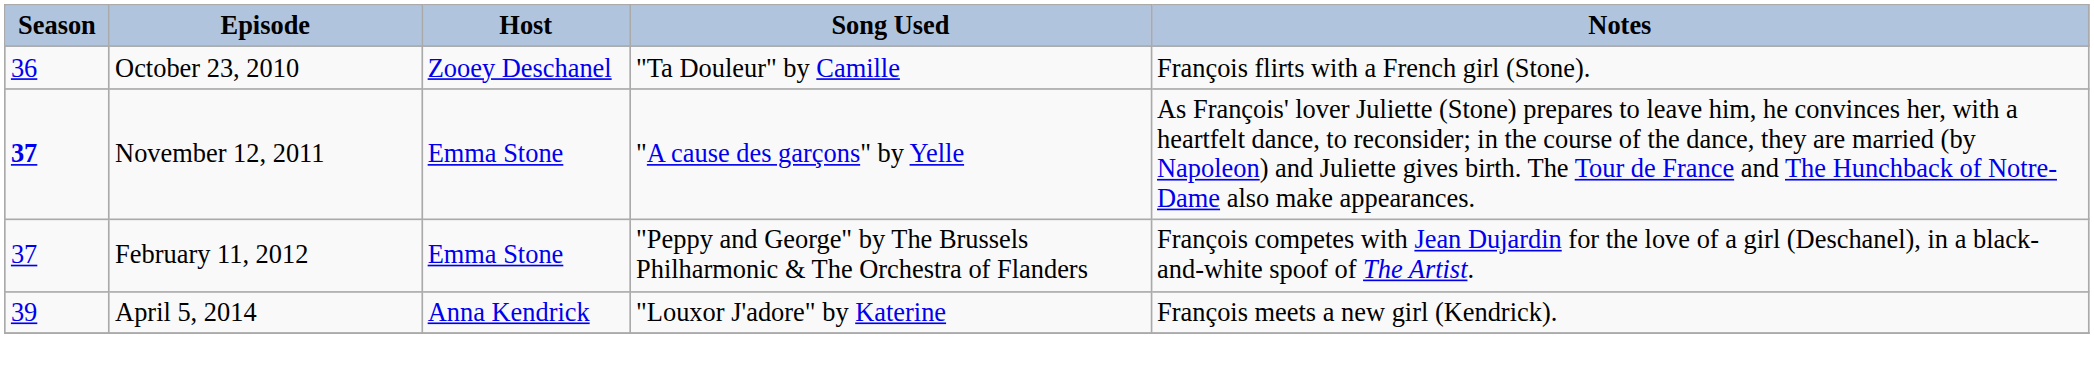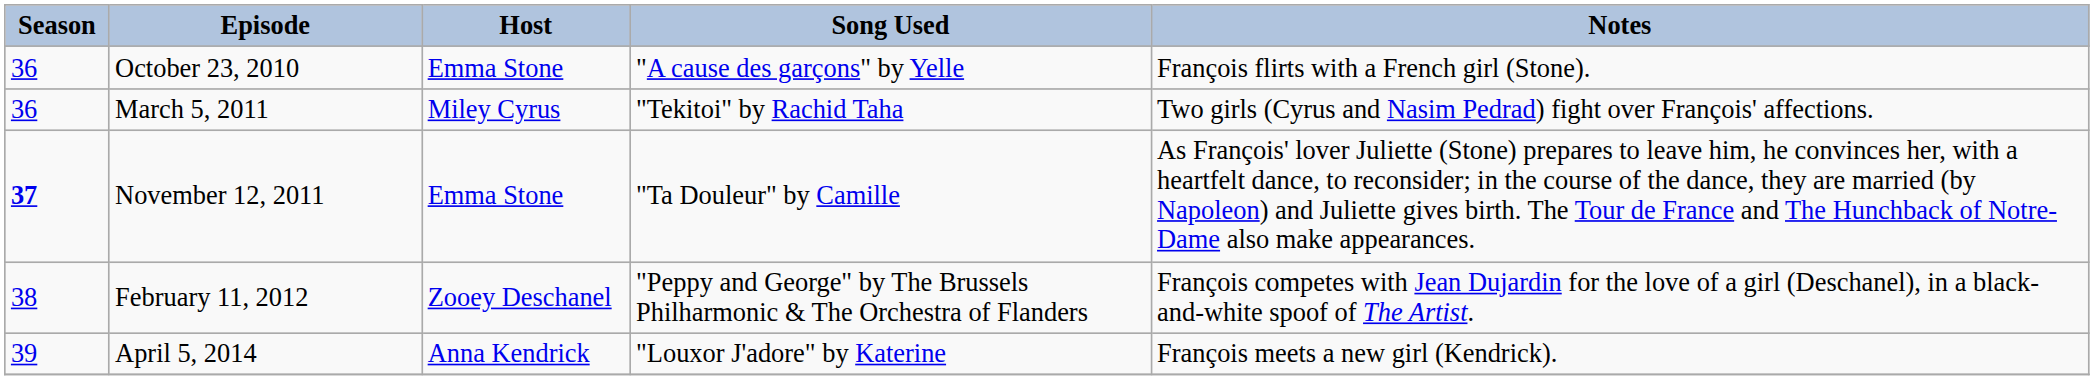October 23, 2010 | Host: Zooey Deschanel -> Emma Stone
October 23, 2010 | Song Used: "Ta Douleur" by Camille -> "A cause des garçons" by Yelle
+ row: 36 | March 5, 2011 | Miley Cyrus | "Tekitoi" by Rachid Taha | Two girls (Cyrus and Nasim Pedrad) fight over François' affections.
November 12, 2011 | Song Used: "A cause des garçons" by Yelle -> "Ta Douleur" by Camille
February 11, 2012 | Season: 37 -> 38
February 11, 2012 | Host: Emma Stone -> Zooey Deschanel
